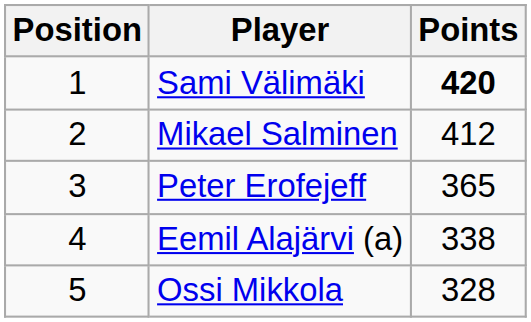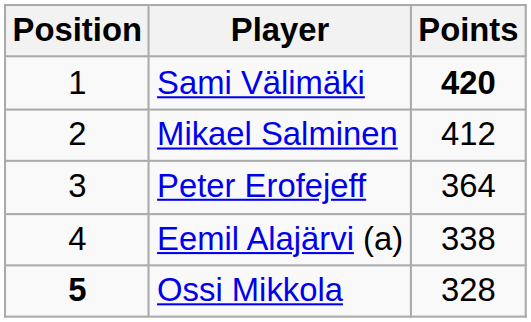Peter Erofejeff | Points: 365 -> 364
Ossi Mikkola | Position: normal -> bold
